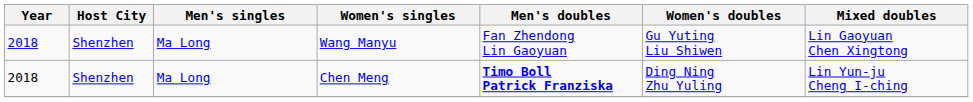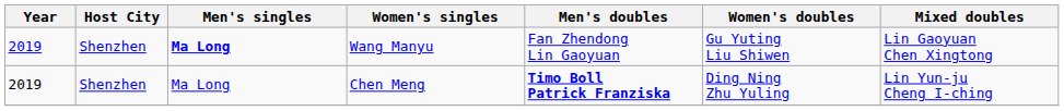Wang Manyu | Year: 2018 -> 2019
Wang Manyu | Men's singles: normal -> bold
Chen Meng | Year: 2018 -> 2019
